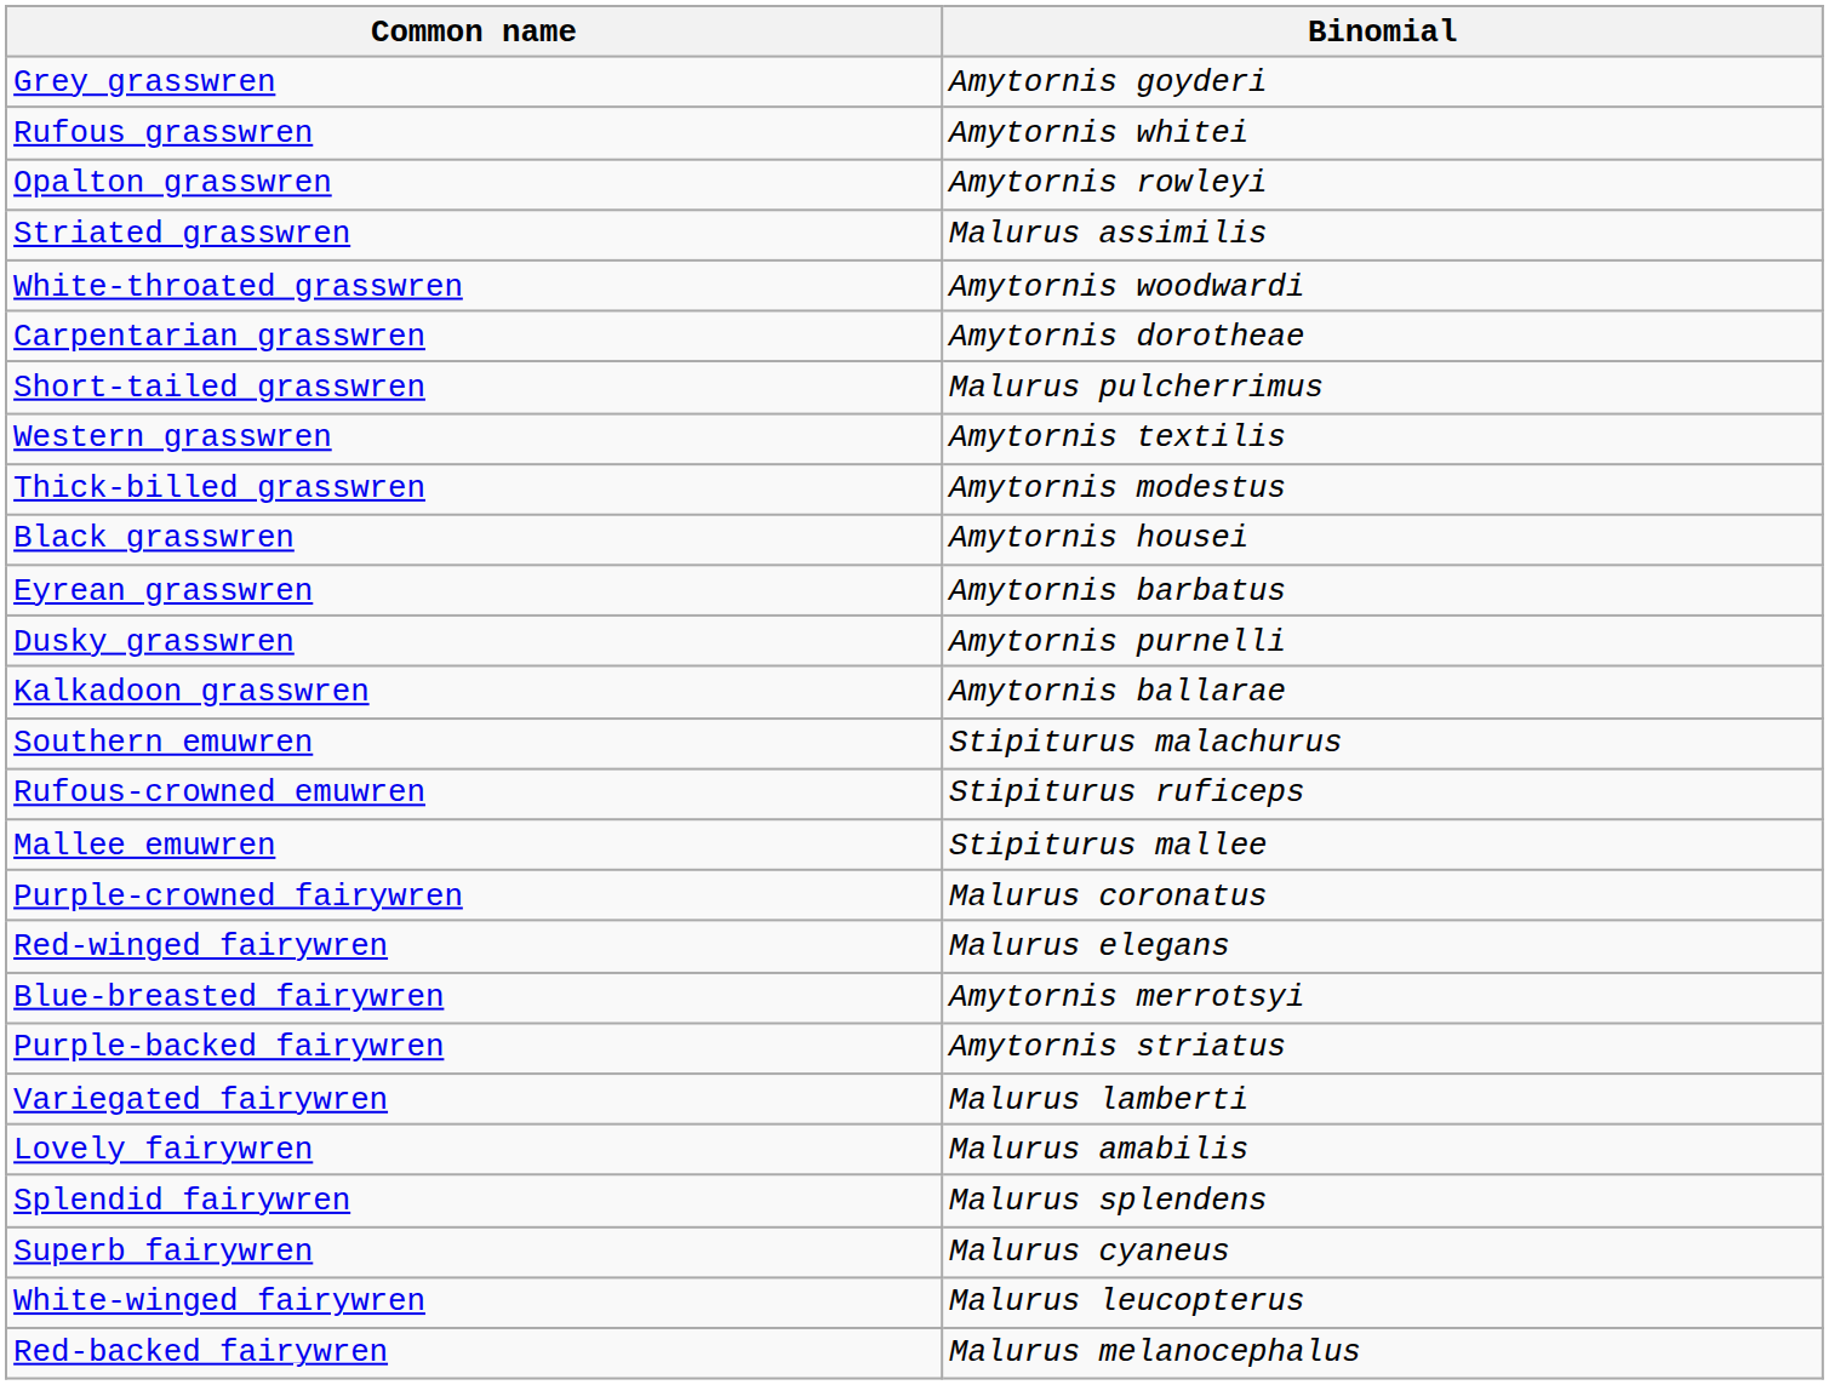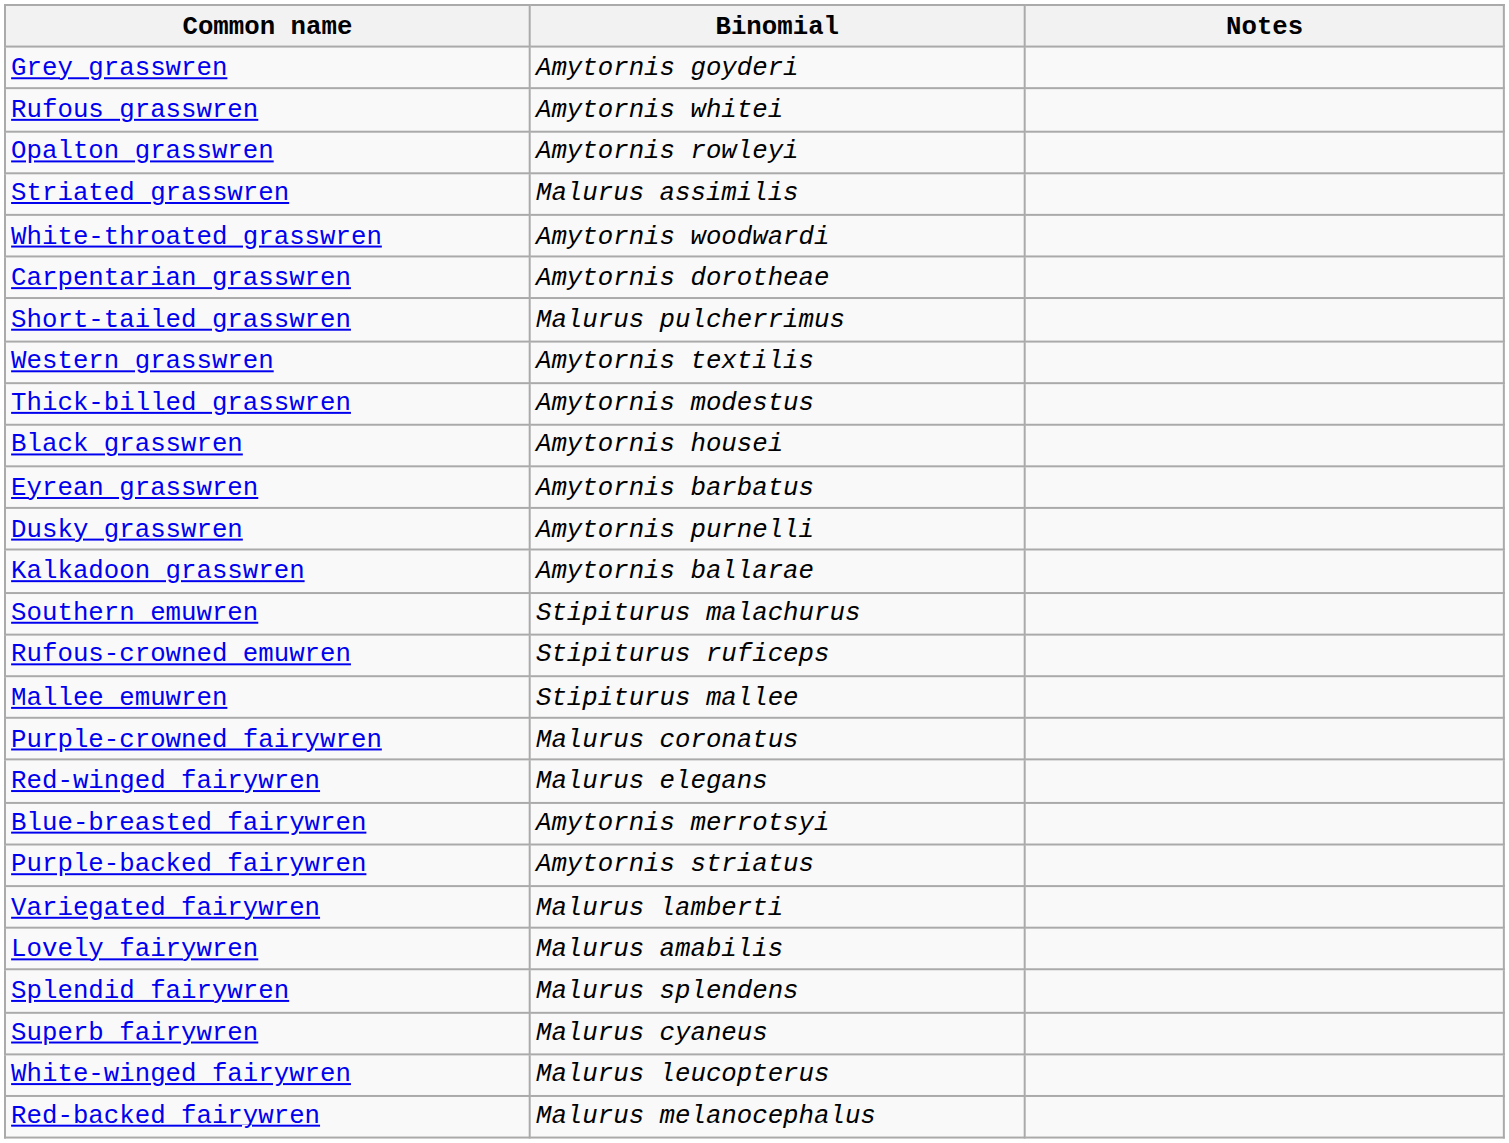+ column: Notes
